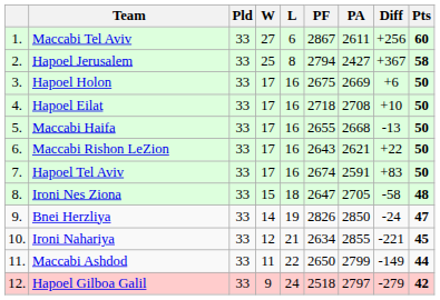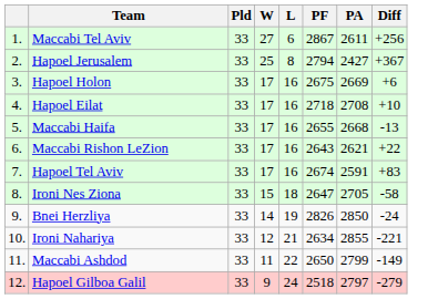- column: Pts | 60 | 58 | 50 | 50 | 50 | 50 | 50 | 48 | 47 | 45 | 44 | 42
